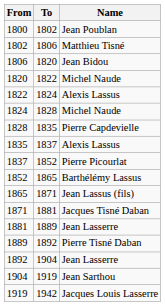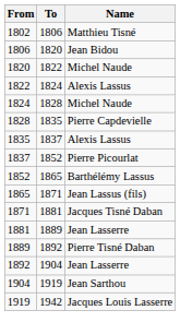- row: 1800 | 1802 | Jean Poublan
